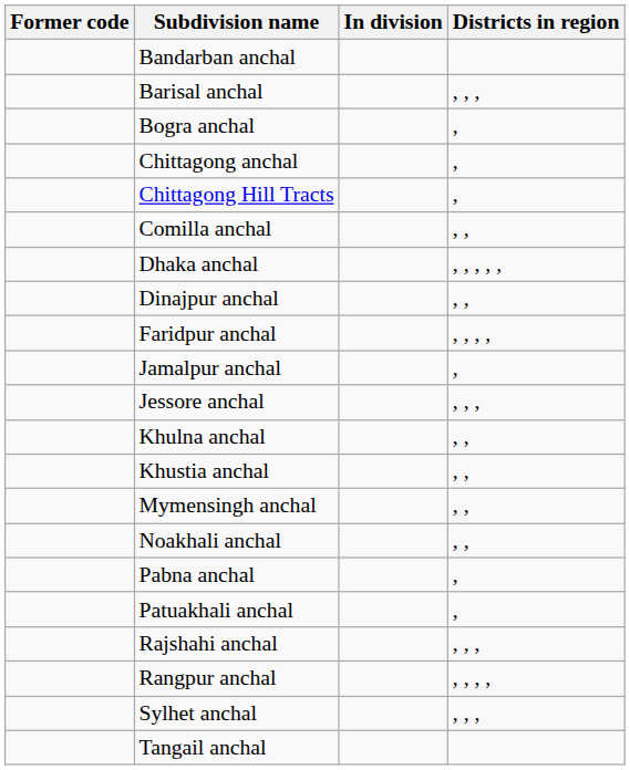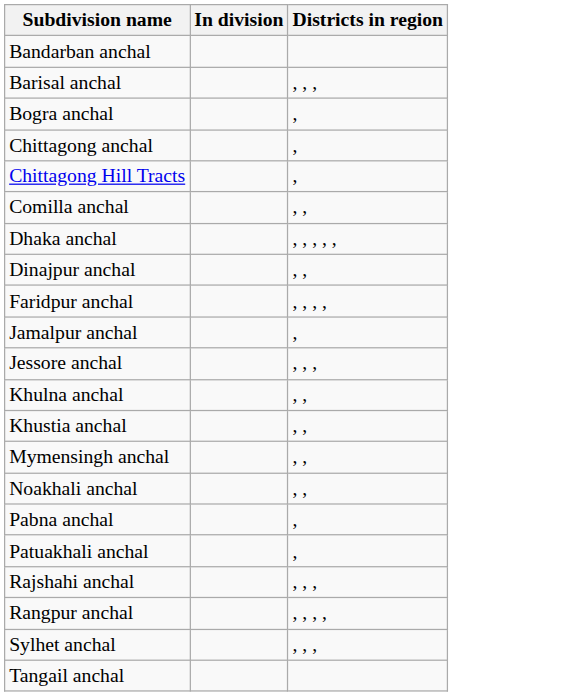- column: Former code
